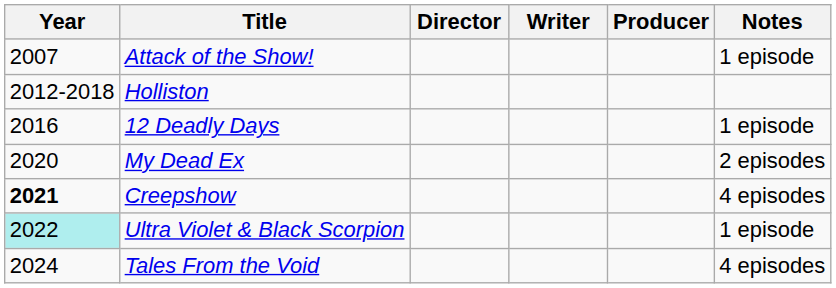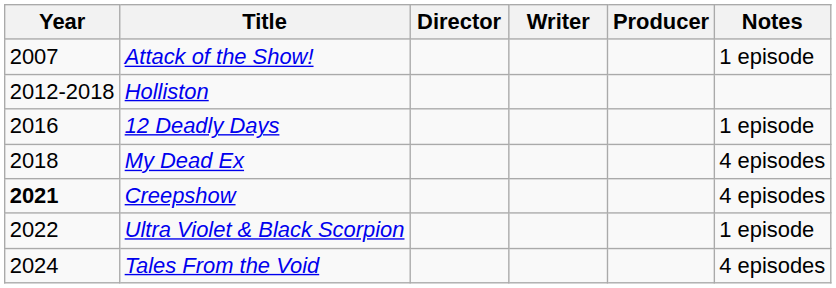My Dead Ex | Year: 2020 -> 2018
My Dead Ex | Notes: 2 episodes -> 4 episodes
Ultra Violet & Black Scorpion | Year: paleturquoise background -> no background
